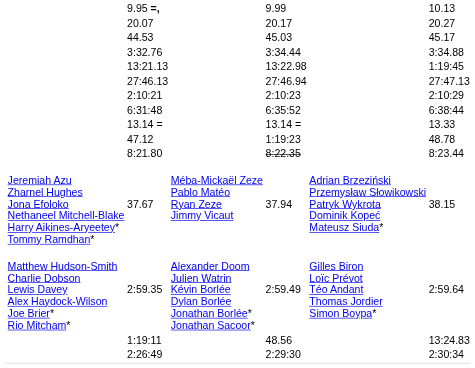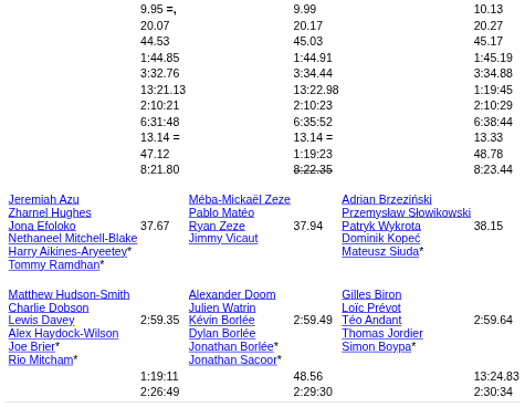+ row: 1:44.85 | 1:44.91 | 1:45.19
- row: 27:46.13 | 27:46.94 | 27:47.13
